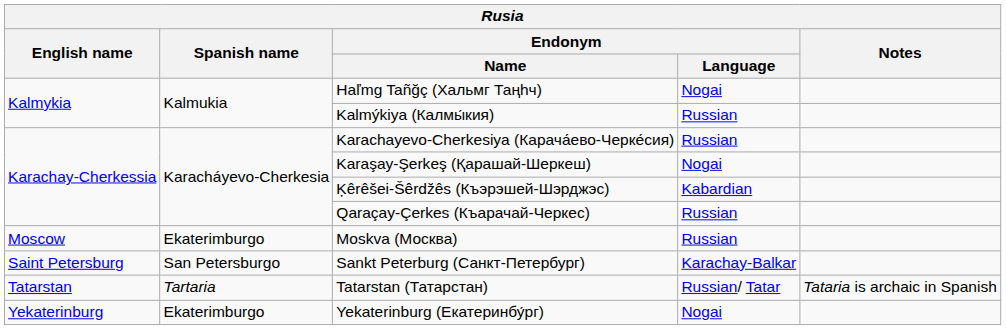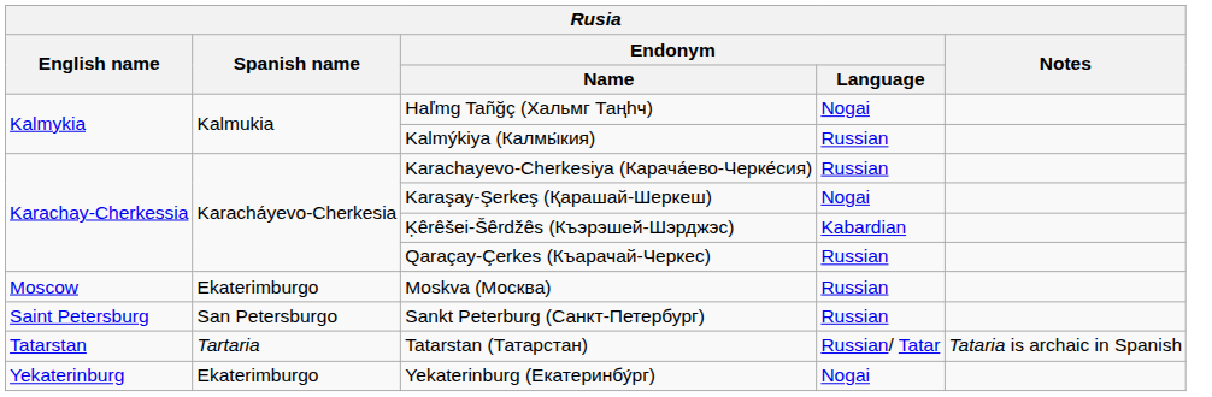Sankt Peterburg (Санкт-Петербург) | Endonym / Language: Karachay-Balkar -> Russian
